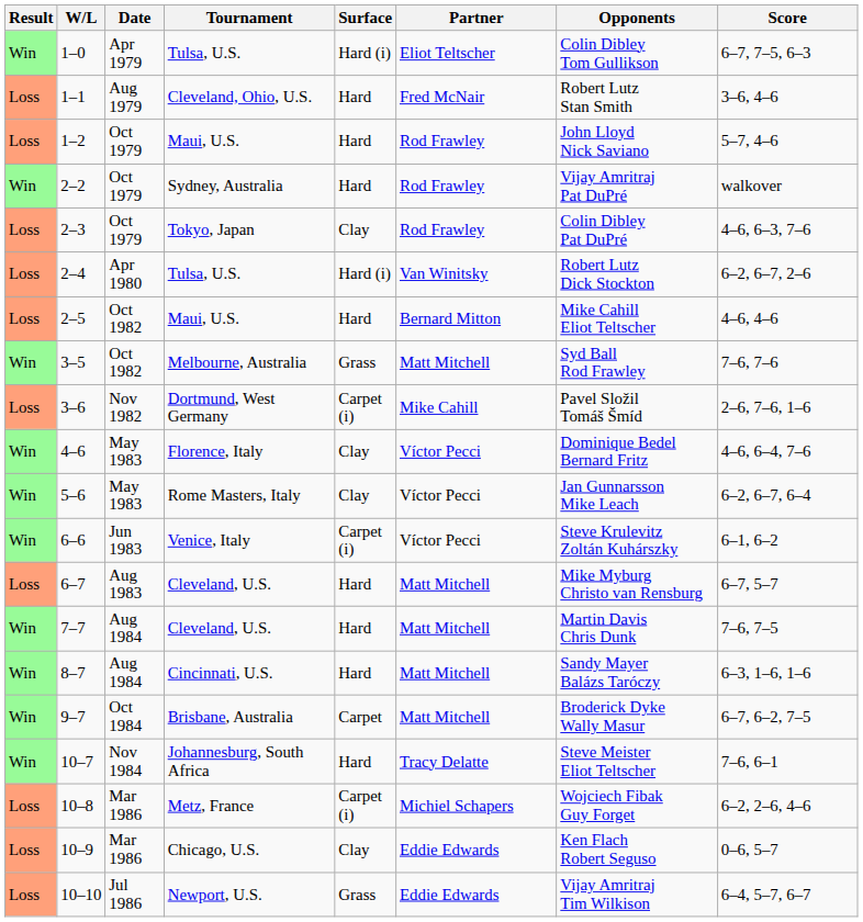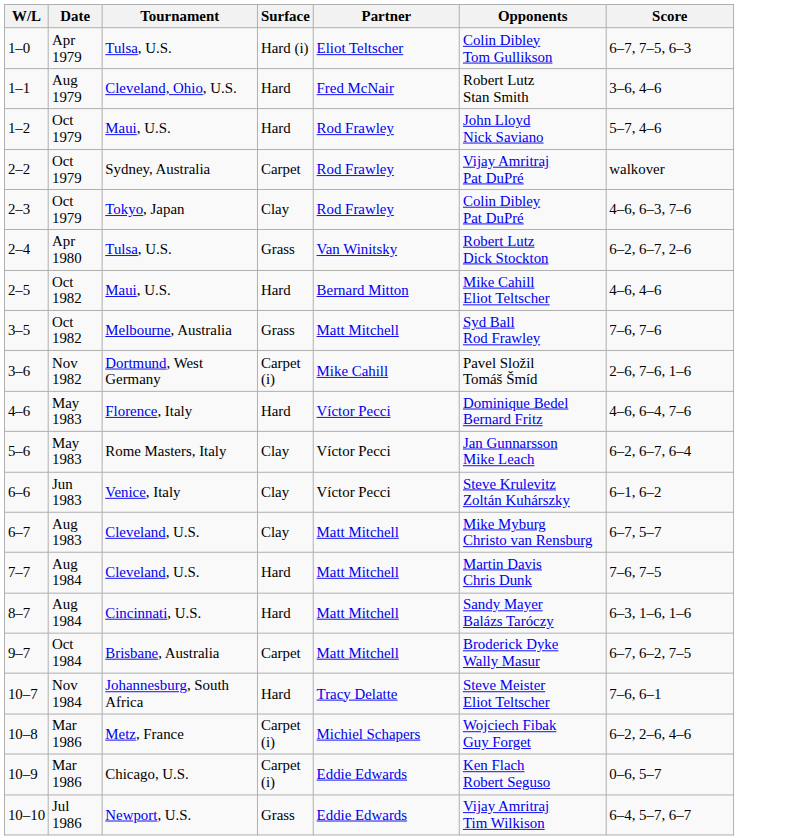- column: Result | Win | Loss | Loss | Win | Loss | Loss | Loss | Win | Loss | Win | Win | Win | Loss | Win | Win | Win | Win | Loss | Loss | Loss
2–2 | Surface: Hard -> Carpet
2–4 | Surface: Hard (i) -> Grass
4–6 | Surface: Clay -> Hard
6–6 | Surface: Carpet (i) -> Clay
6–7 | Surface: Hard -> Clay
10–9 | Surface: Clay -> Carpet (i)
